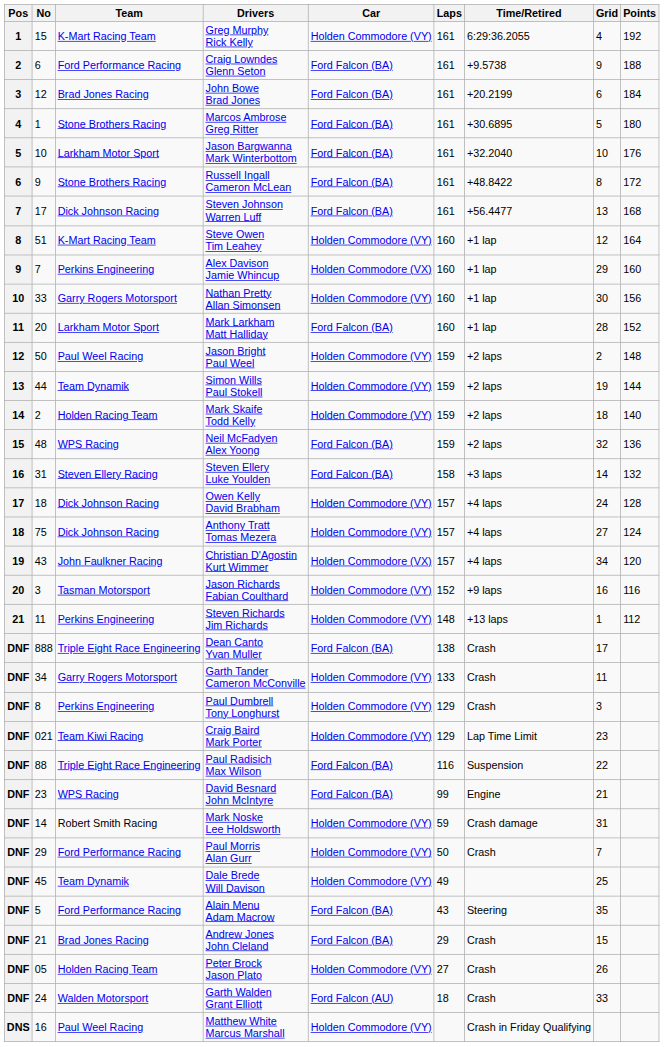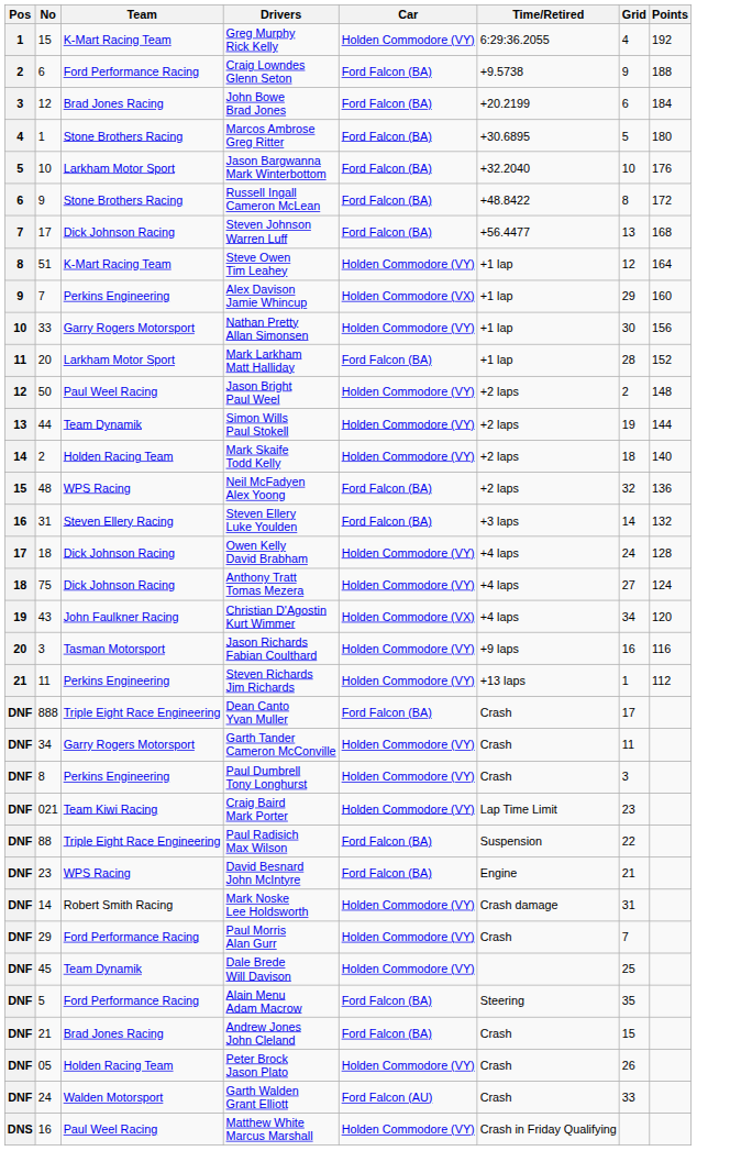- column: Laps | 161 | 161 | 161 | 161 | 161 | 161 | 161 | 160 | 160 | 160 | 160 | 159 | 159 | 159 | 159 | 158 | 157 | 157 | 157 | 152 | 148 | 138 | 133 | 129 | 129 | 116 | 99 | 59 | 50 | 49 | 43 | 29 | 27 | 18
